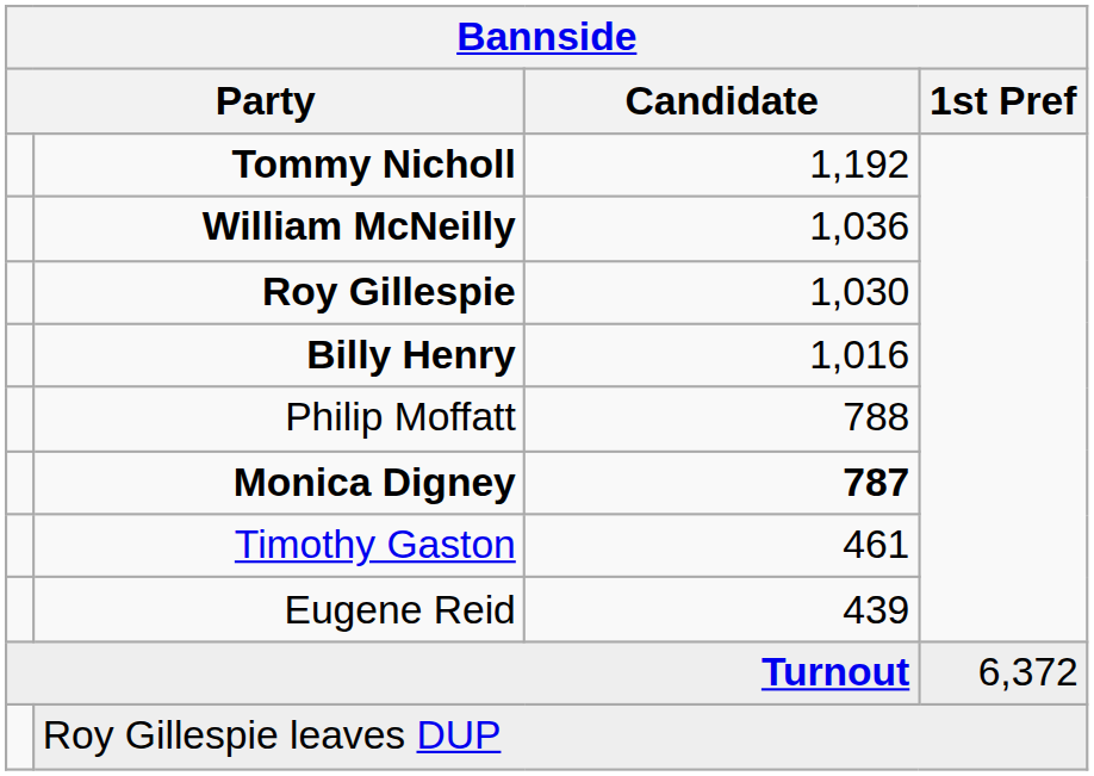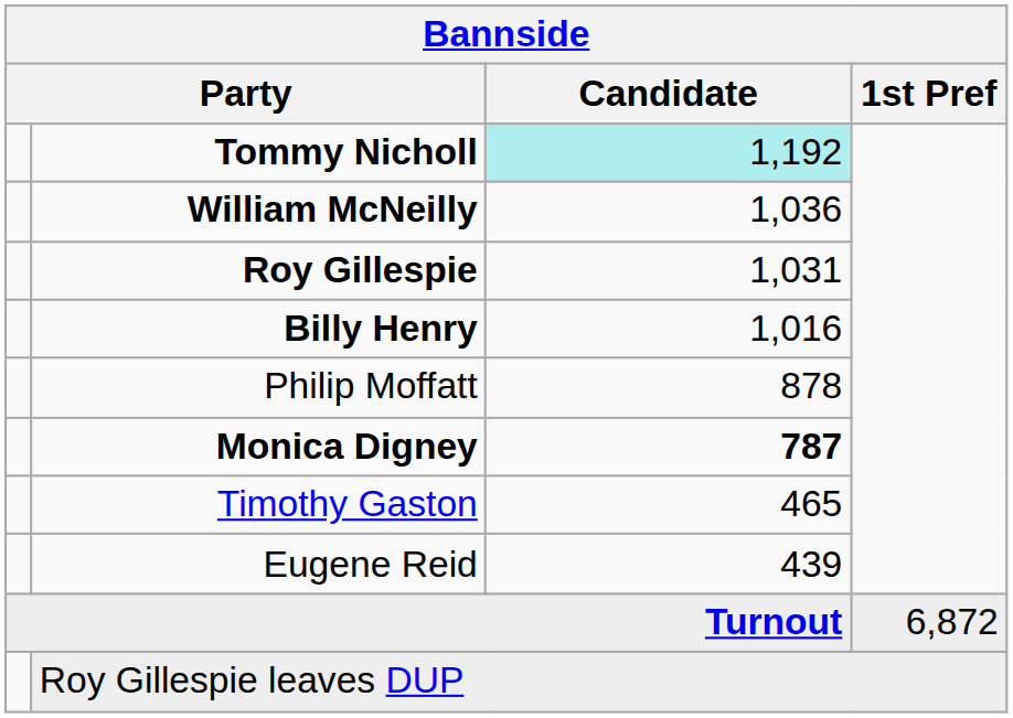Tommy Nicholl | Candidate: no background -> paleturquoise background
Roy Gillespie | Candidate: 1,030 -> 1,031
Philip Moffatt | Candidate: 788 -> 878
Timothy Gaston | Candidate: 461 -> 465
Turnout | 1st Pref: 6,372 -> 6,872
